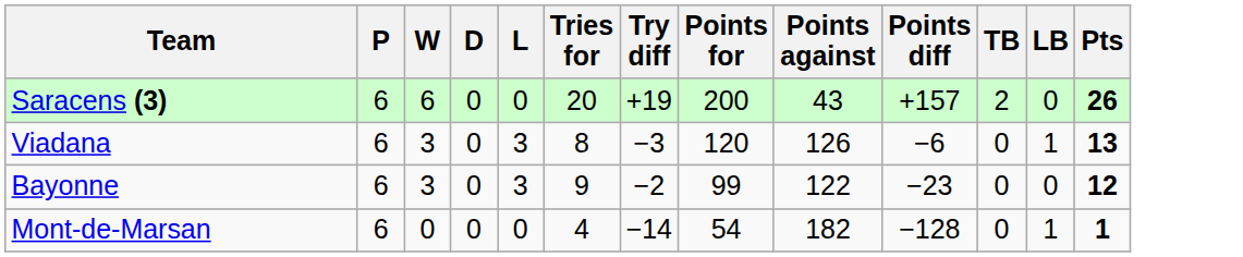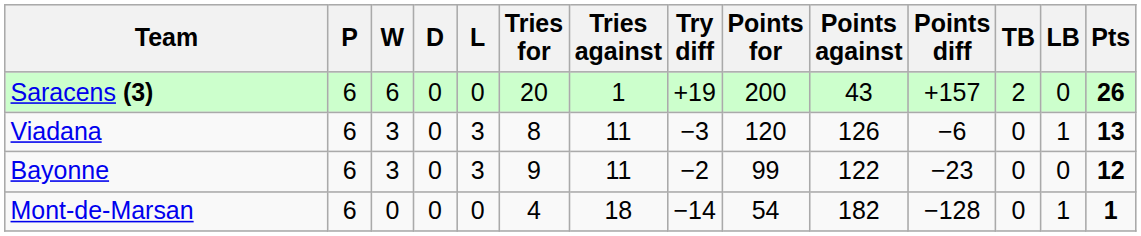+ column: Tries against | 1 | 11 | 11 | 18
